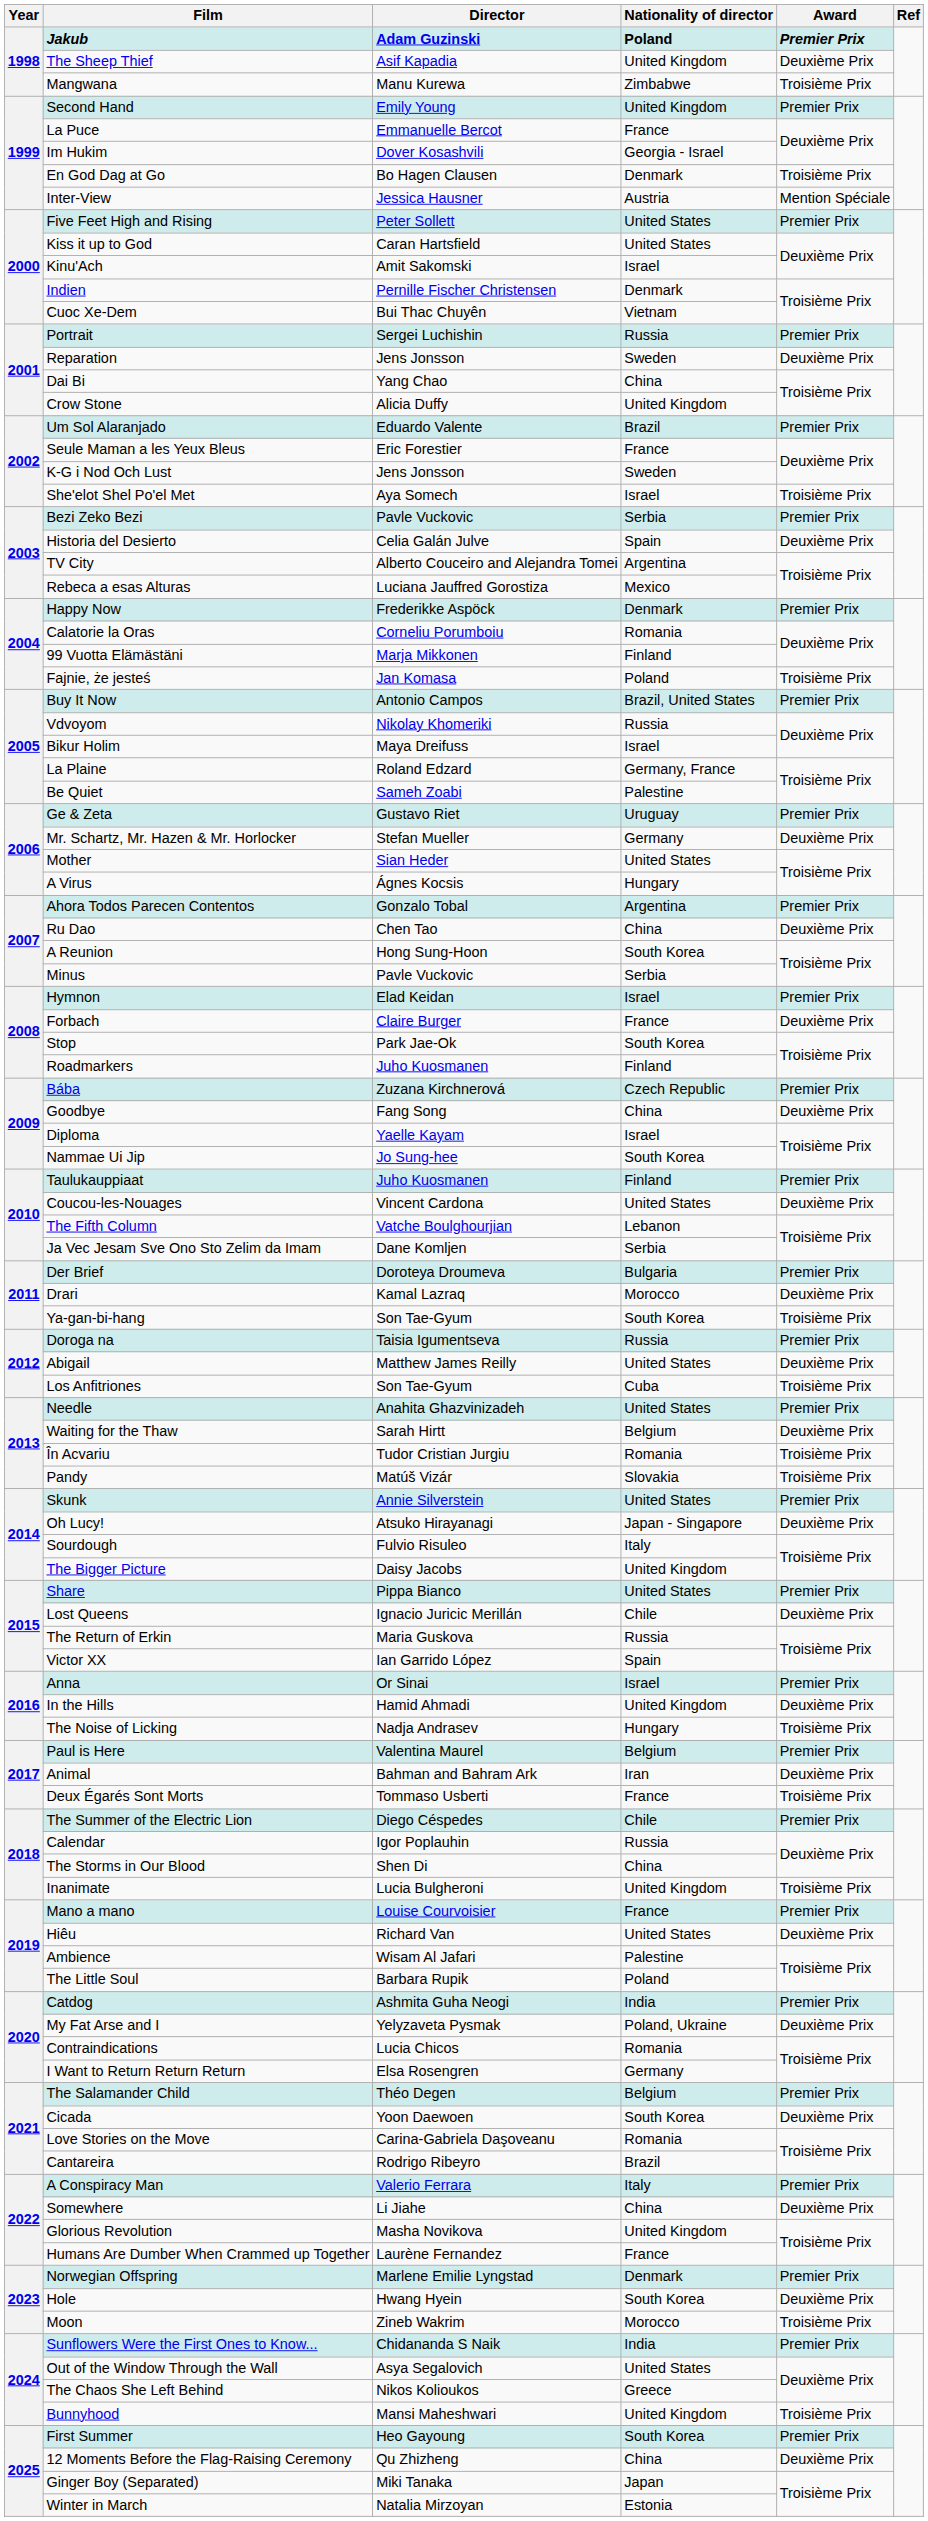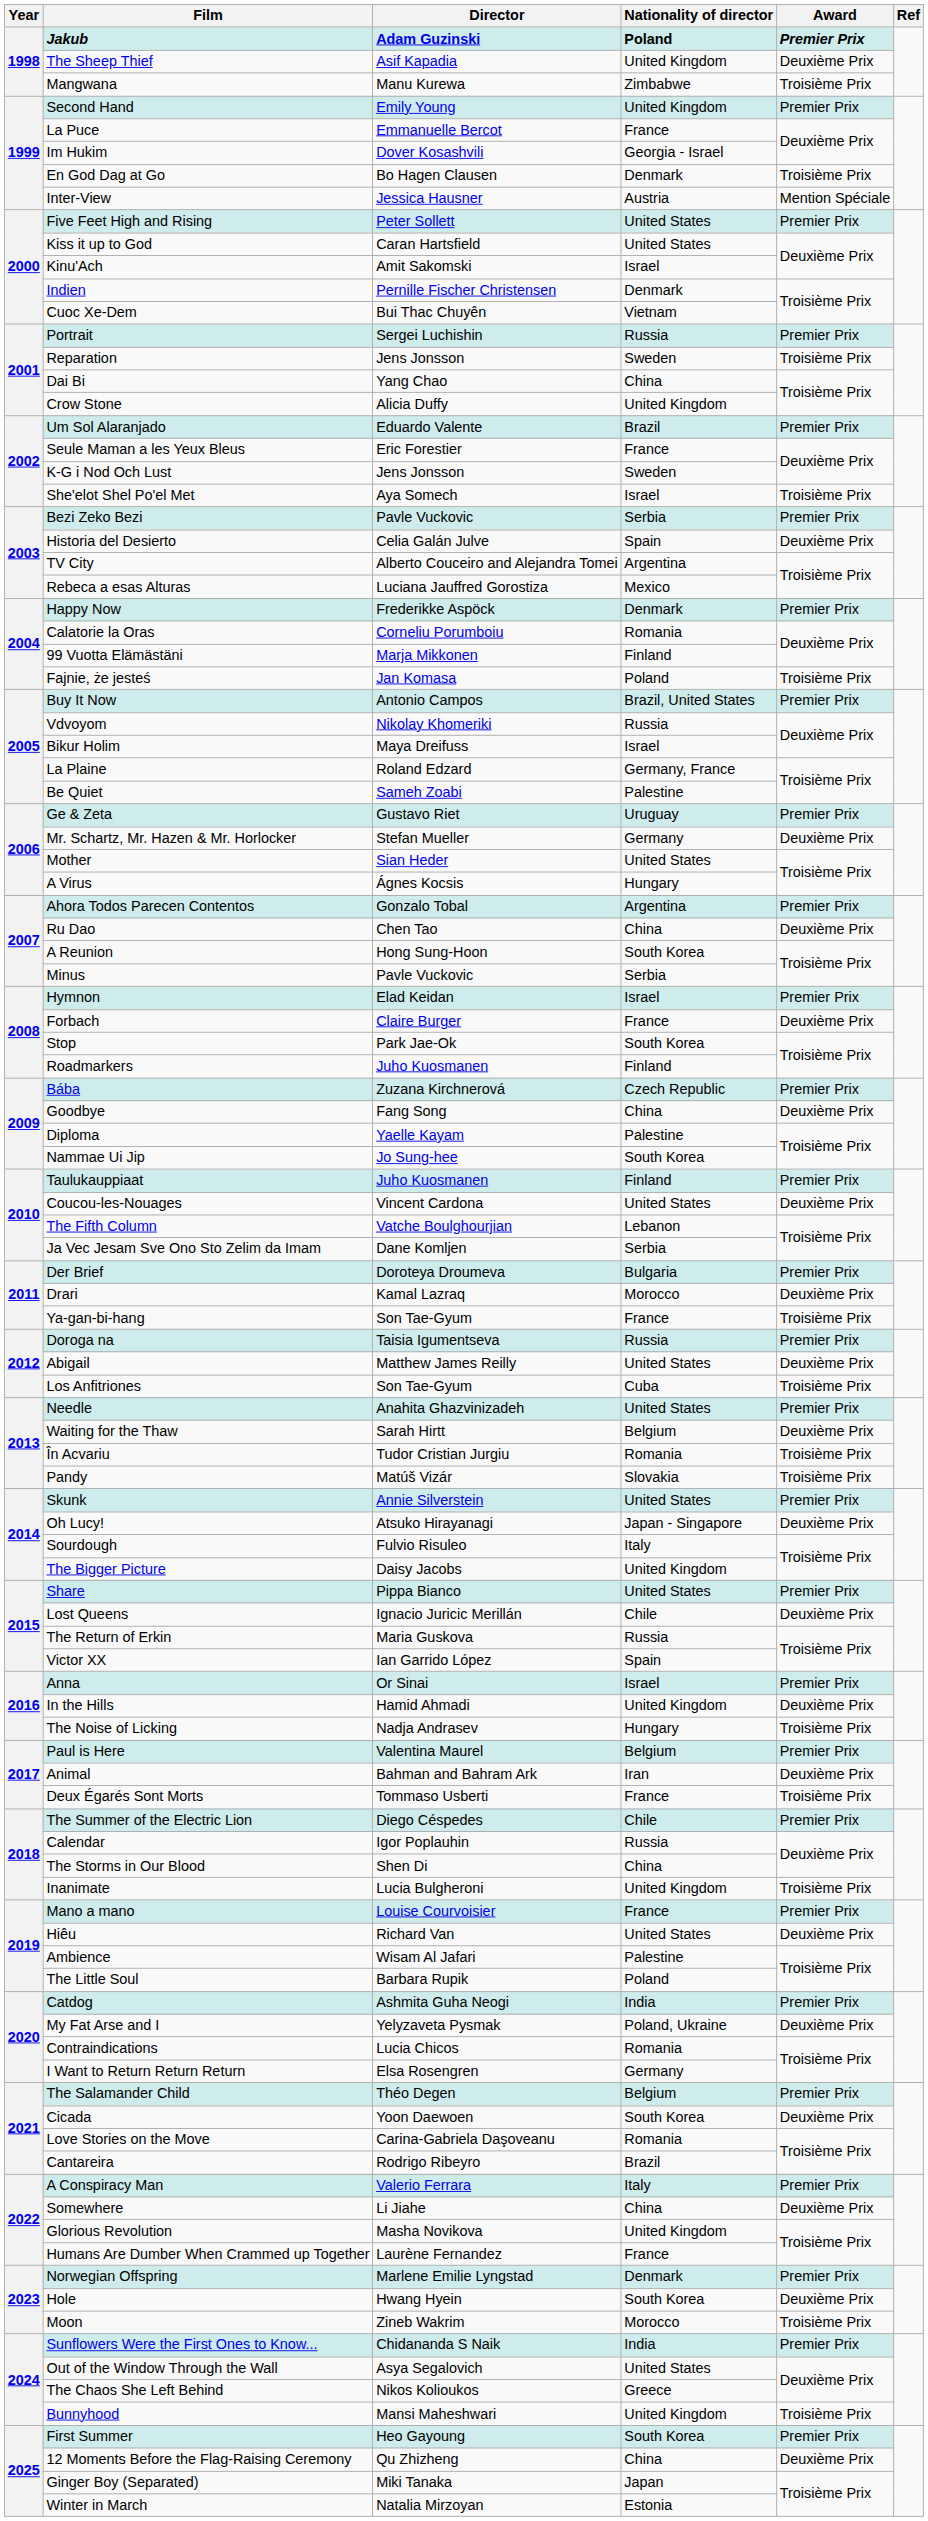Reparation | Award: Deuxième Prix -> Troisième Prix
Diploma | Nationality of director: Israel -> Palestine
Ya-gan-bi-hang | Nationality of director: South Korea -> France
